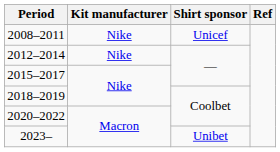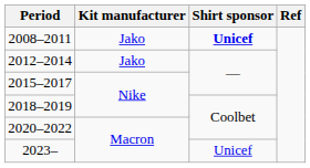2008–2011 | Kit manufacturer: Nike -> Jako
2008–2011 | Shirt sponsor: normal -> bold
2012–2014 | Kit manufacturer: Nike -> Jako
2023– | Shirt sponsor: Unibet -> Unicef
